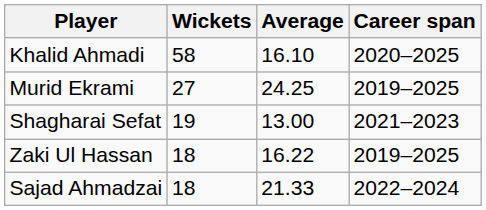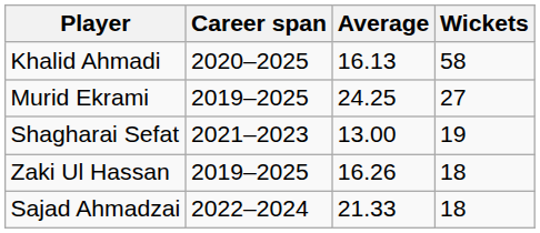columns swapped: Wickets <-> Career span
Khalid Ahmadi | Average: 16.10 -> 16.13
Zaki Ul Hassan | Average: 16.22 -> 16.26
